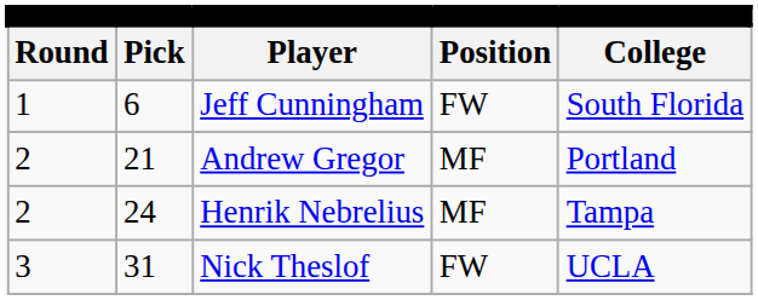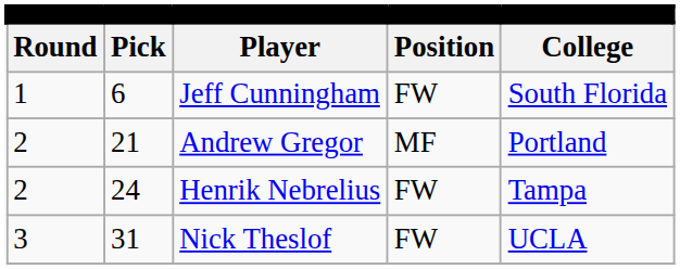Henrik Nebrelius | column 4: MF -> FW
